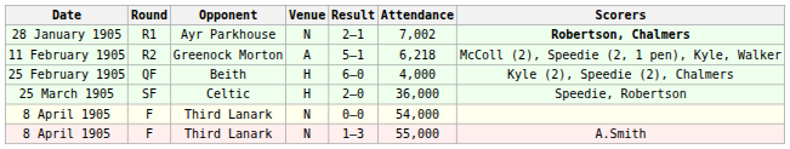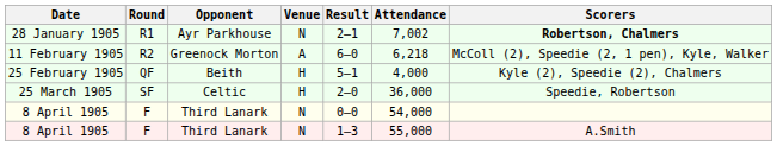11 February 1905 | Result: 5–1 -> 6–0
25 February 1905 | Result: 6–0 -> 5–1
